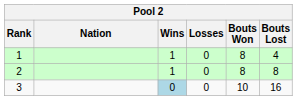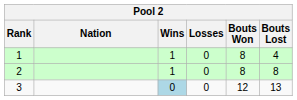3 | Bouts Won: 10 -> 12
3 | Bouts Lost: 16 -> 13
